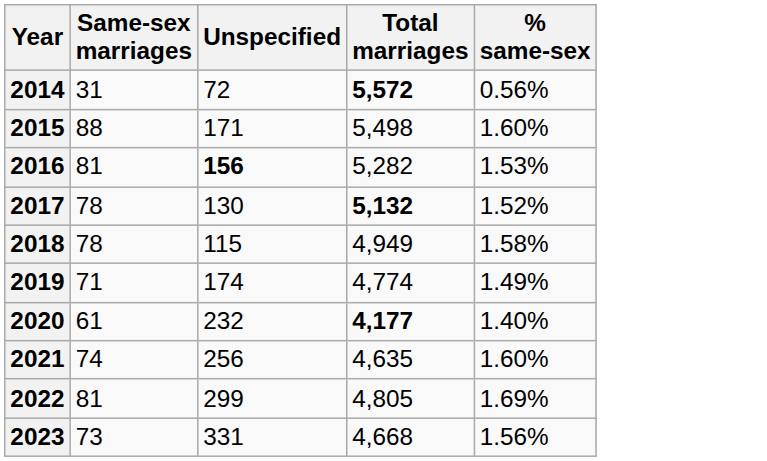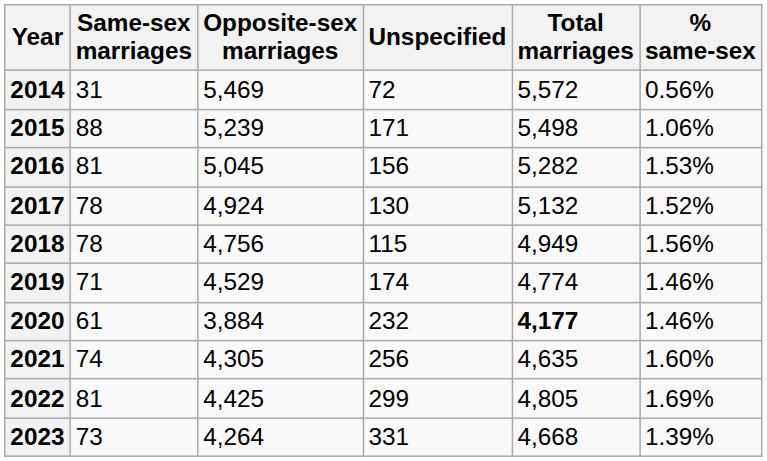+ column: Opposite-sex marriages | 5,469 | 5,239 | 5,045 | 4,924 | 4,756 | 4,529 | 3,884 | 4,305 | 4,425 | 4,264
2014 | Total marriages: bold -> normal
2015 | % same-sex: 1.60% -> 1.06%
2016 | Unspecified: bold -> normal
2017 | Total marriages: bold -> normal
2018 | % same-sex: 1.58% -> 1.56%
2019 | % same-sex: 1.49% -> 1.46%
2020 | % same-sex: 1.40% -> 1.46%
2023 | % same-sex: 1.56% -> 1.39%
